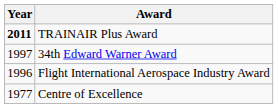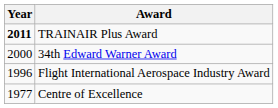34th Edward Warner Award | Year: 1997 -> 2000
